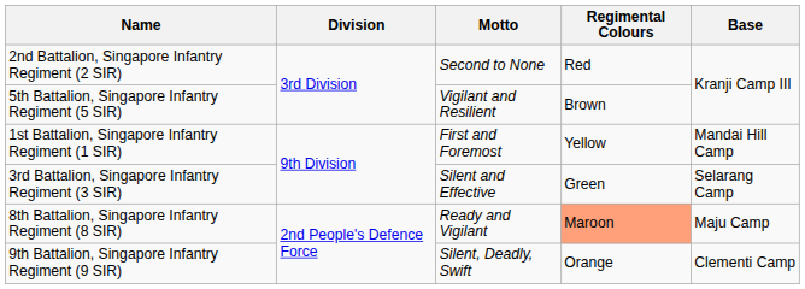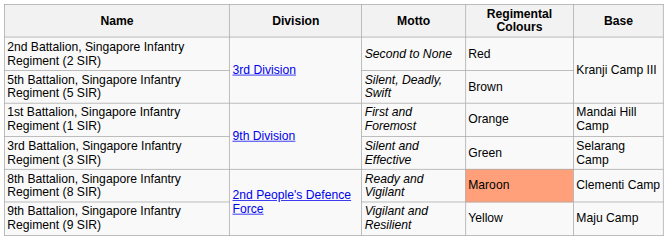5th Battalion, Singapore Infantry Regiment (5 SIR) | Motto: Vigilant and Resilient -> Silent, Deadly, Swift
1st Battalion, Singapore Infantry Regiment (1 SIR) | Regimental Colours: Yellow -> Orange
8th Battalion, Singapore Infantry Regiment (8 SIR) | Base: Maju Camp -> Clementi Camp
9th Battalion, Singapore Infantry Regiment (9 SIR) | Motto: Silent, Deadly, Swift -> Vigilant and Resilient
9th Battalion, Singapore Infantry Regiment (9 SIR) | Regimental Colours: Orange -> Yellow
9th Battalion, Singapore Infantry Regiment (9 SIR) | Base: Clementi Camp -> Maju Camp
